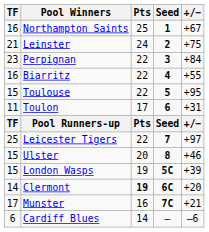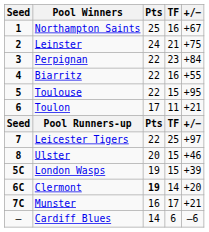columns swapped: Seed <-> TF
Toulon | +/−: +31 -> +21
